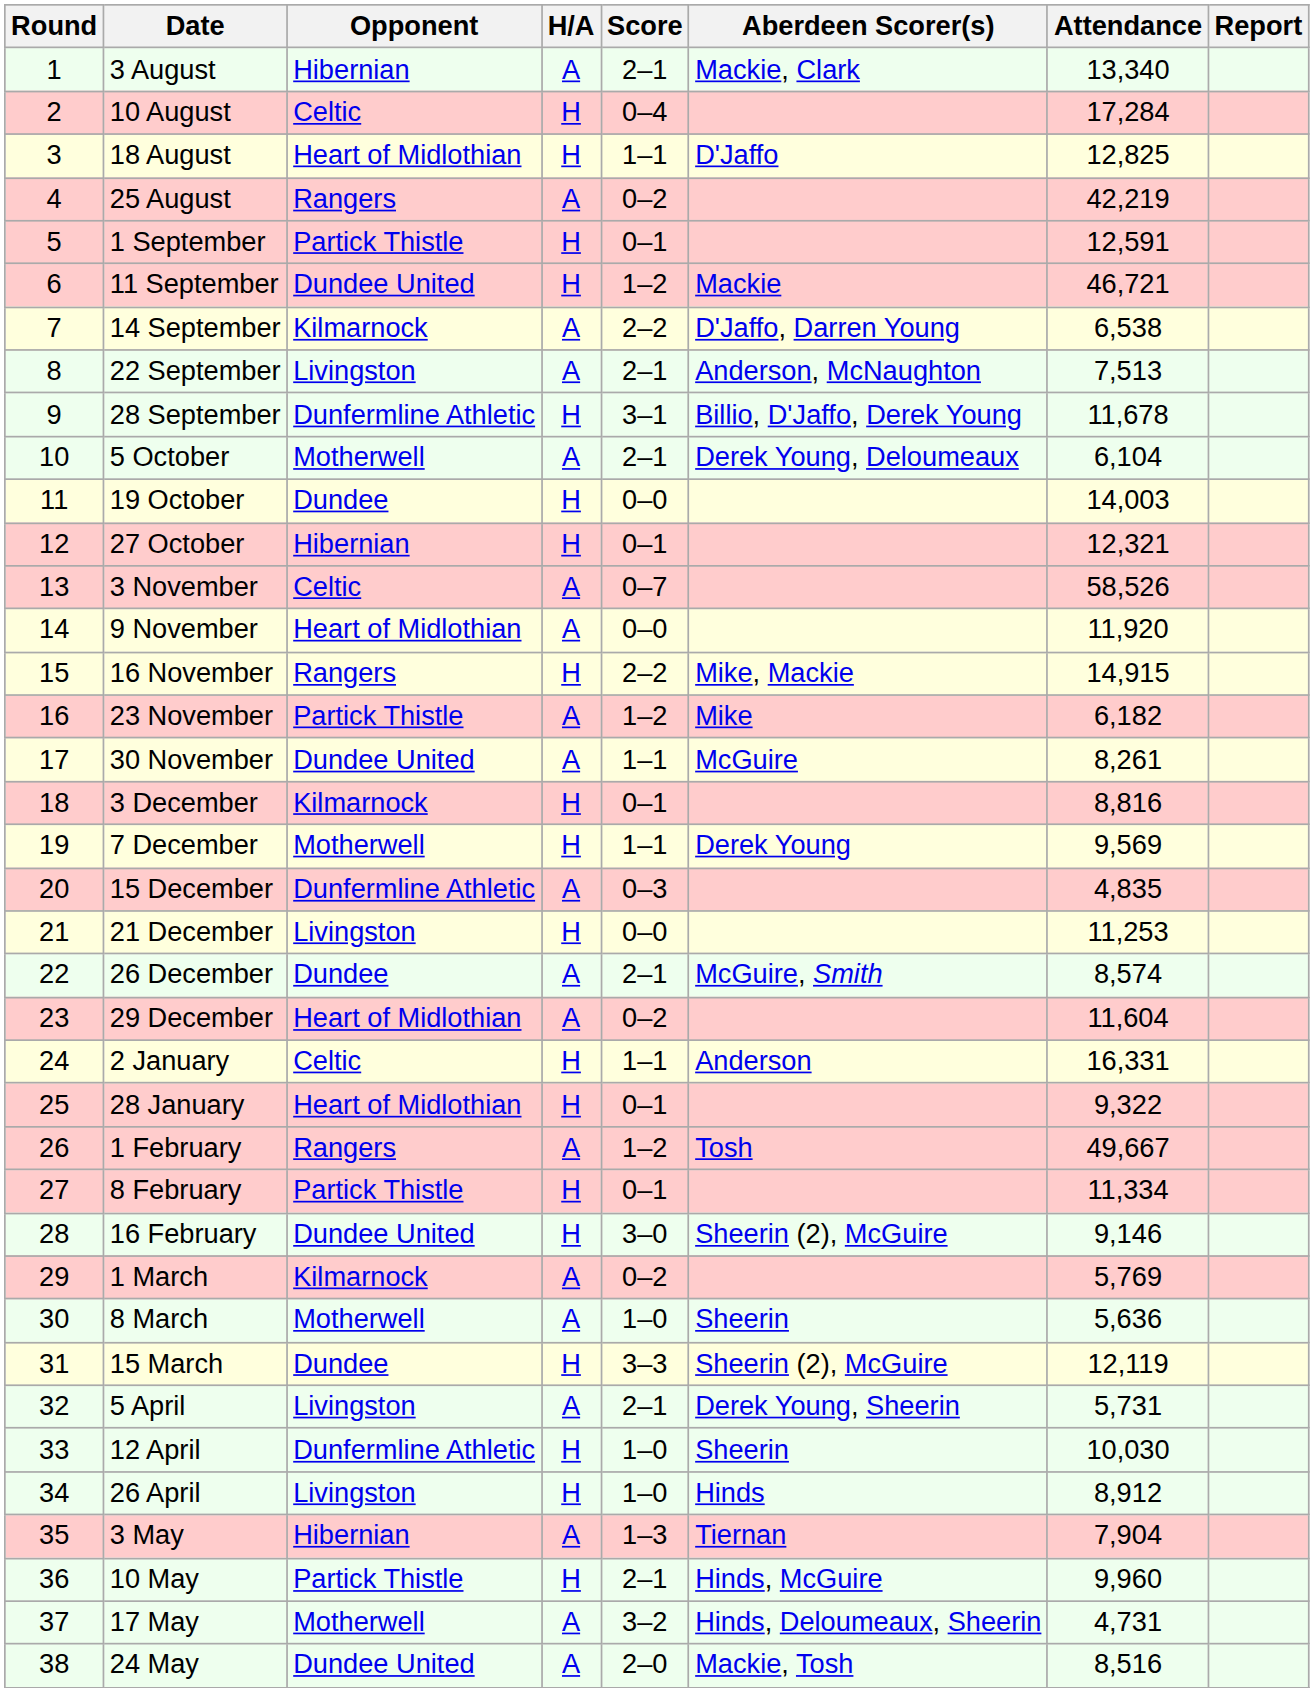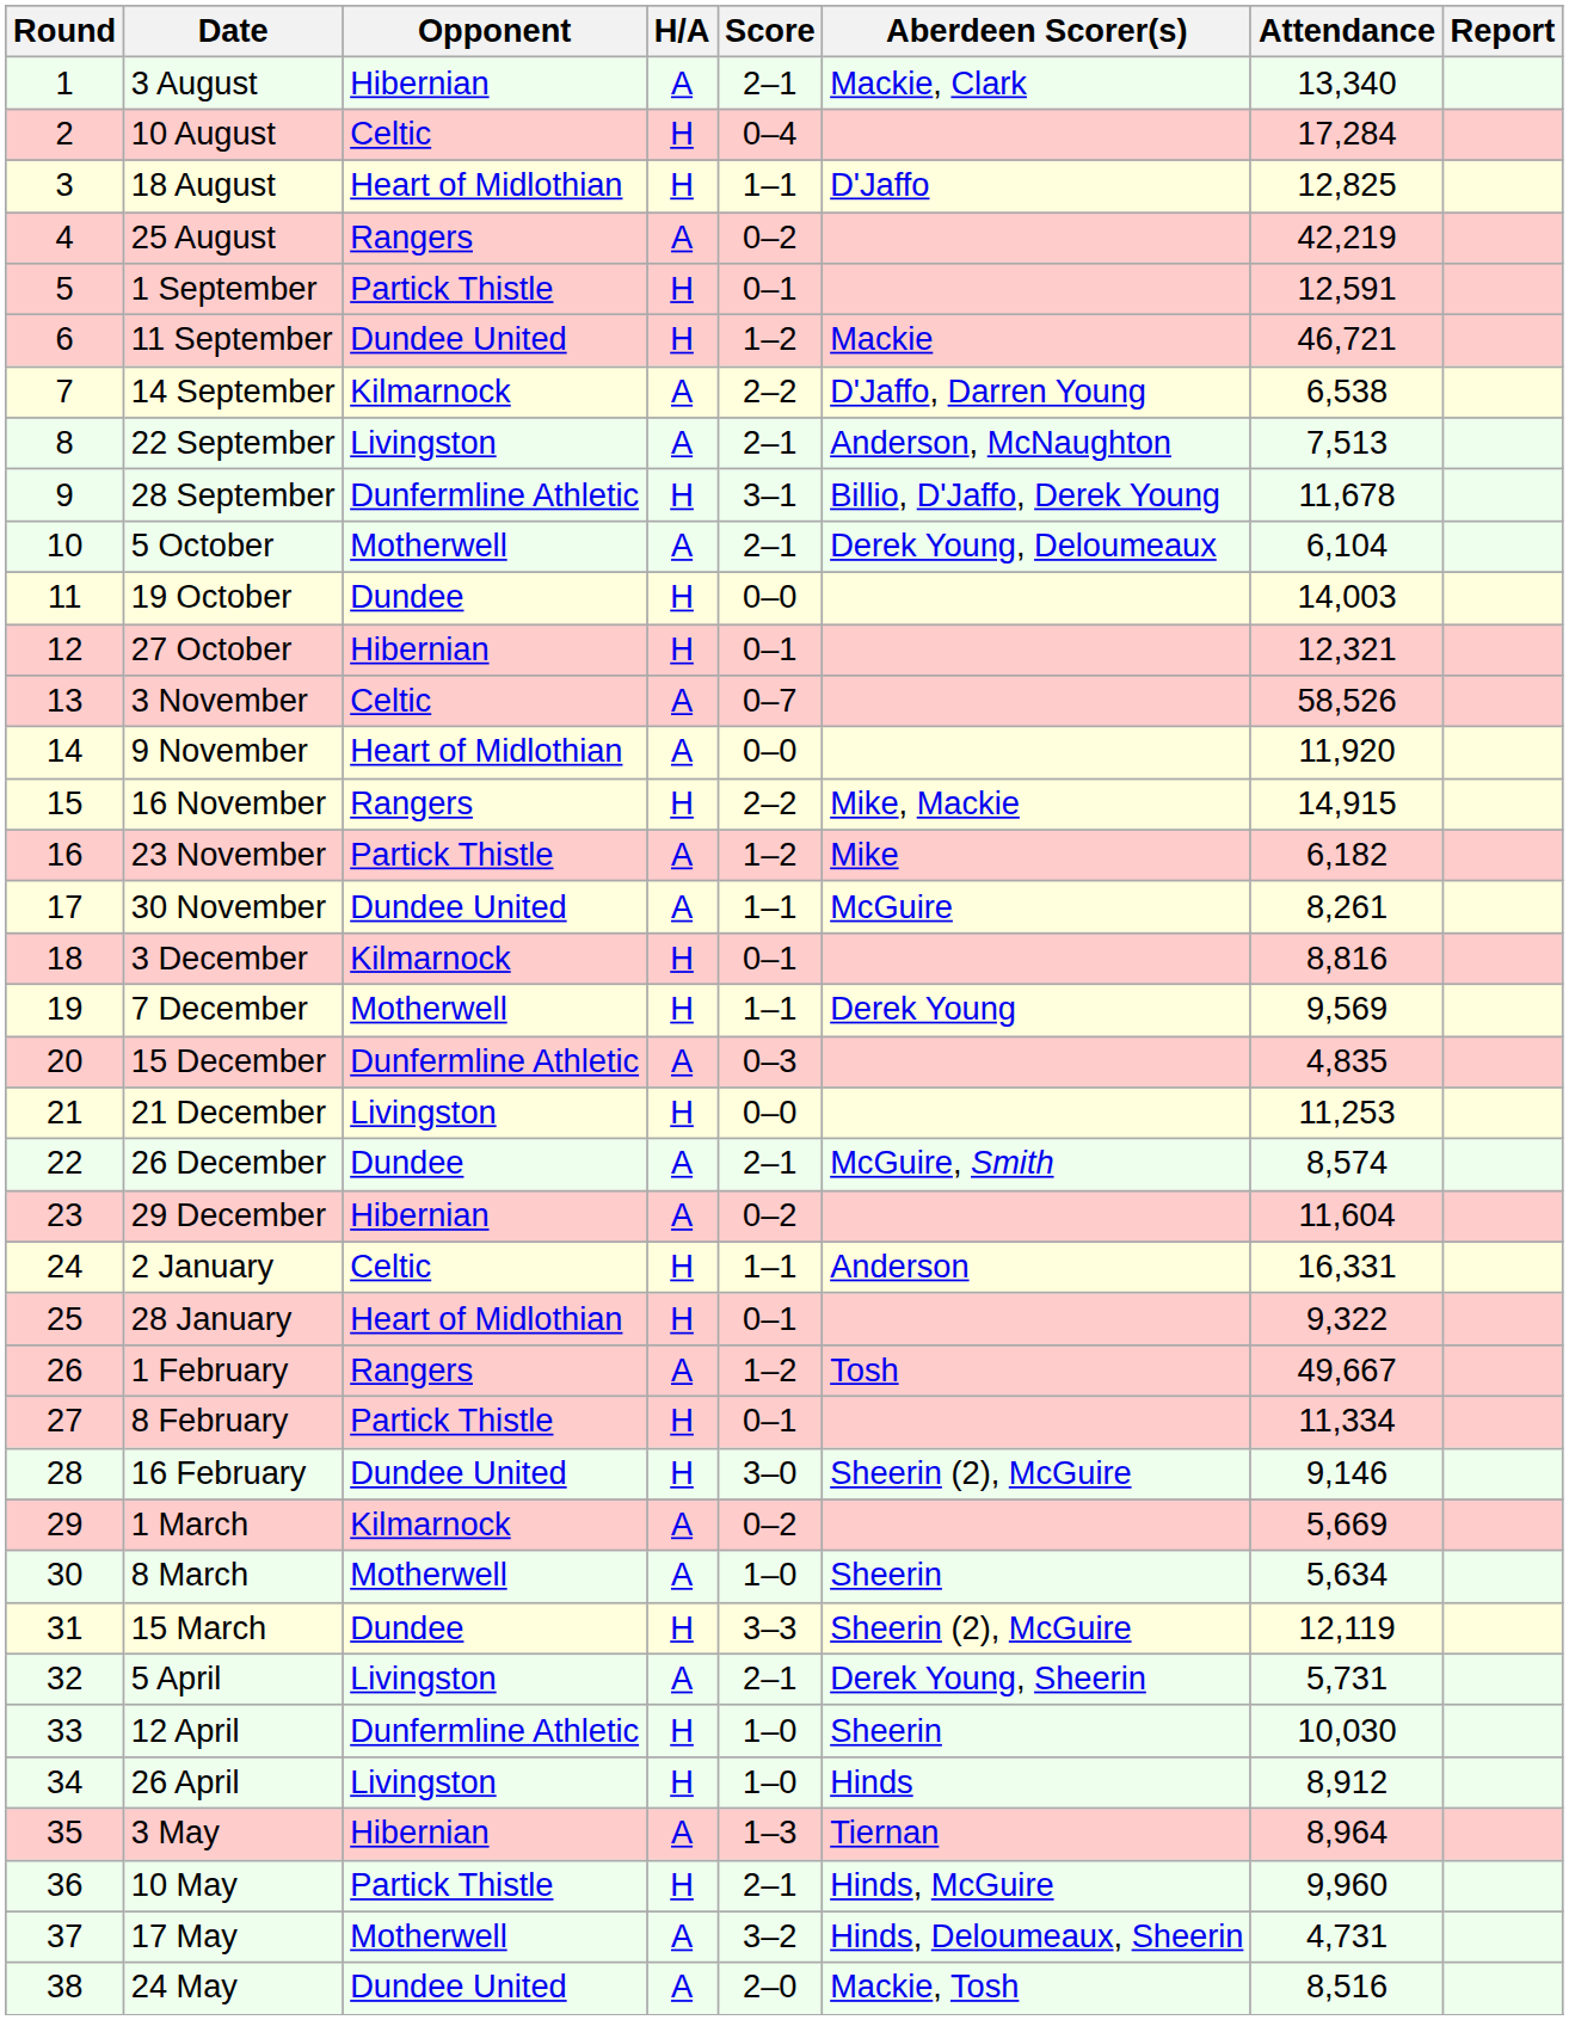29 December | Opponent: Heart of Midlothian -> Hibernian
1 March | Attendance: 5,769 -> 5,669
8 March | Attendance: 5,636 -> 5,634
3 May | Attendance: 7,904 -> 8,964
